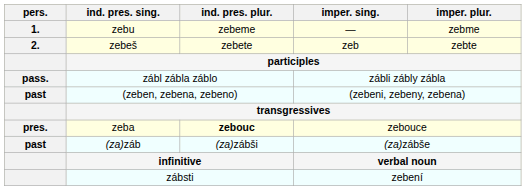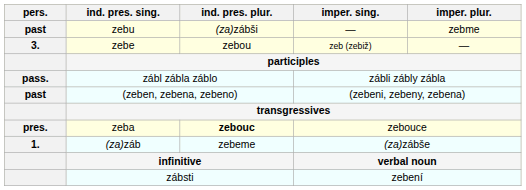zebu | pers.: 1. -> past
zebu | ind. pres. plur.: zebeme -> (za)zábši
- row: 2. | zebeš | zebete | zeb | zebte
+ row: 3. | zebe | zebou | zeb (zebiž) | —
(za)záb | pers.: past -> 1.
(za)záb | ind. pres. plur.: (za)zábši -> zebeme
